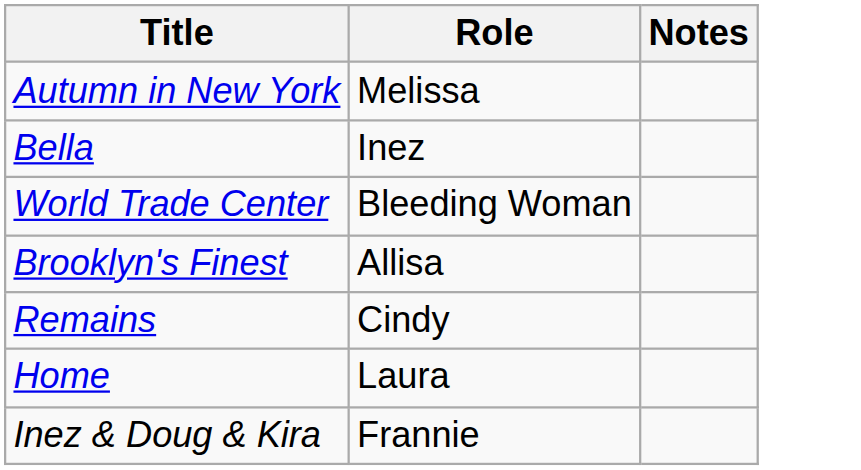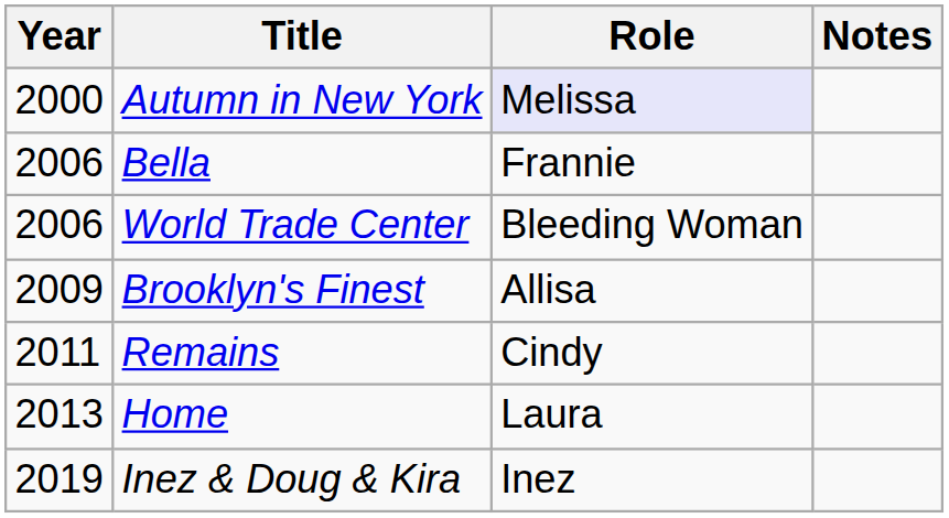+ column: Year | 2000 | 2006 | 2006 | 2009 | 2011 | 2013 | 2019
Autumn in New York | Role: no background -> lavender background
Bella | Role: Inez -> Frannie
Inez & Doug & Kira | Role: Frannie -> Inez
